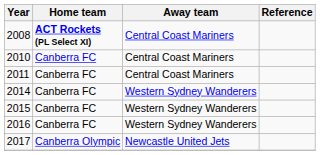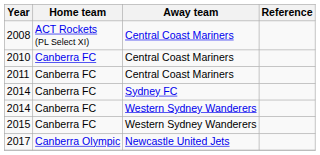2008 | Home team: bold -> normal
+ row: 2014 | Canberra FC | Sydney FC
- row: 2016 | Canberra FC | Western Sydney Wanderers
